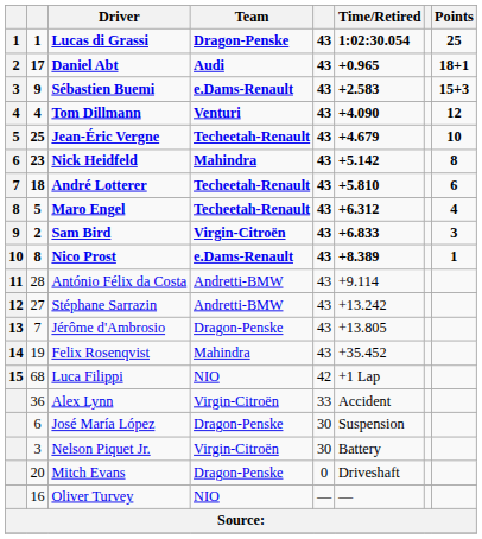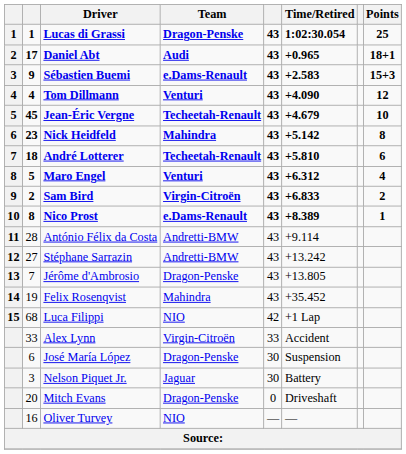Jean-Éric Vergne | column 2: 25 -> 45
Maro Engel | Team: Techeetah-Renault -> Venturi
Sam Bird | Points: 3 -> 2
Alex Lynn | column 2: 36 -> 33
Nelson Piquet Jr. | Team: Virgin-Citroën -> Jaguar
